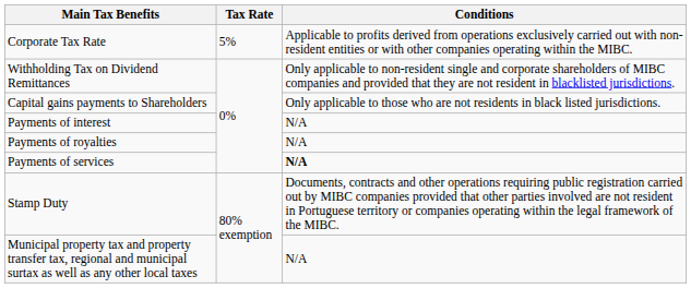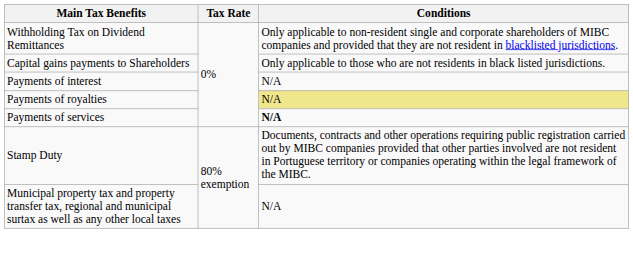- row: Corporate Tax Rate | 5% | Applicable to profits derived from operations exclusively carried out with non-resident entities or with other companies operating within the MIBC.
Payments of royalties | Conditions: no background -> khaki background
